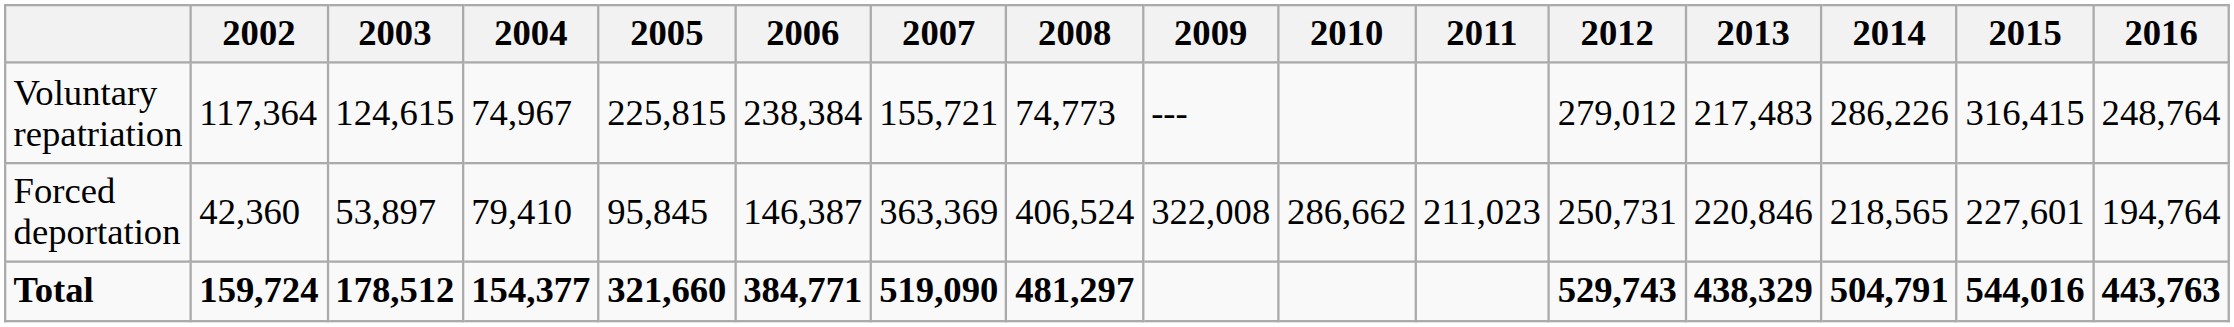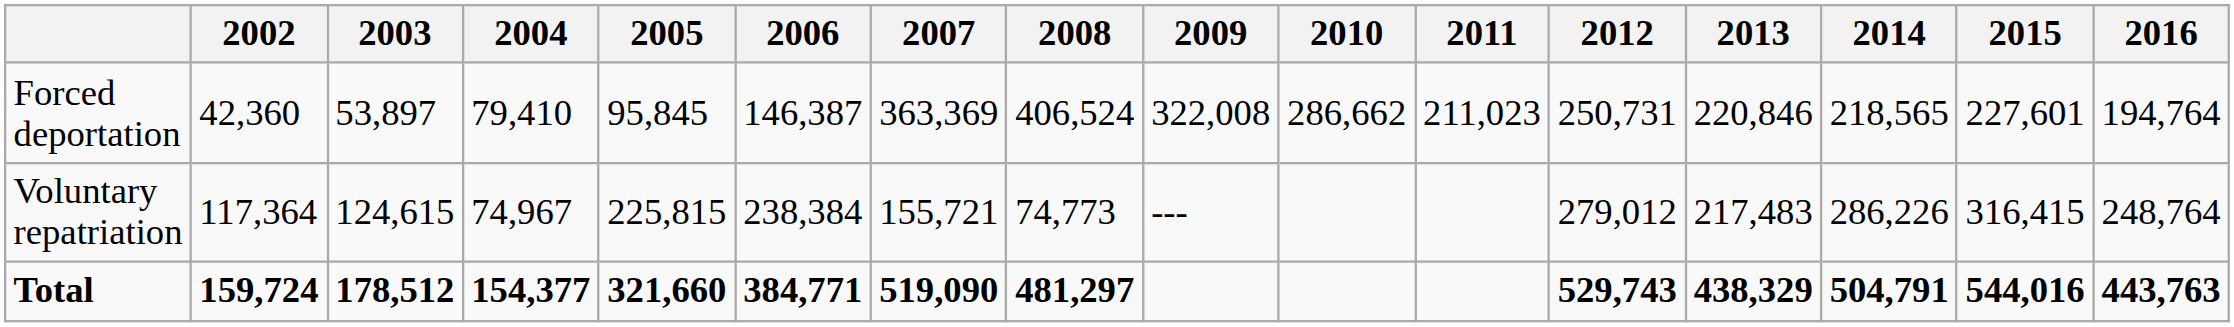rows swapped: Voluntary repatriation <-> Forced deportation
